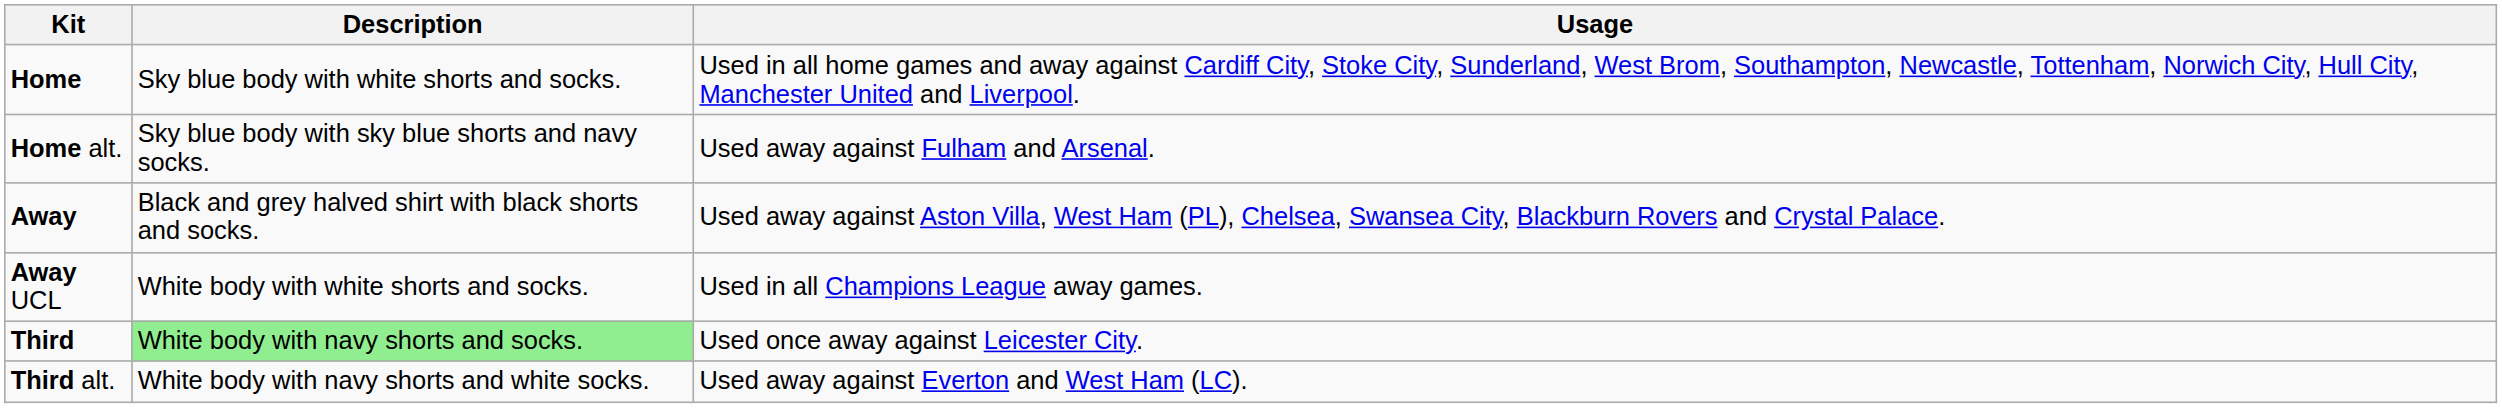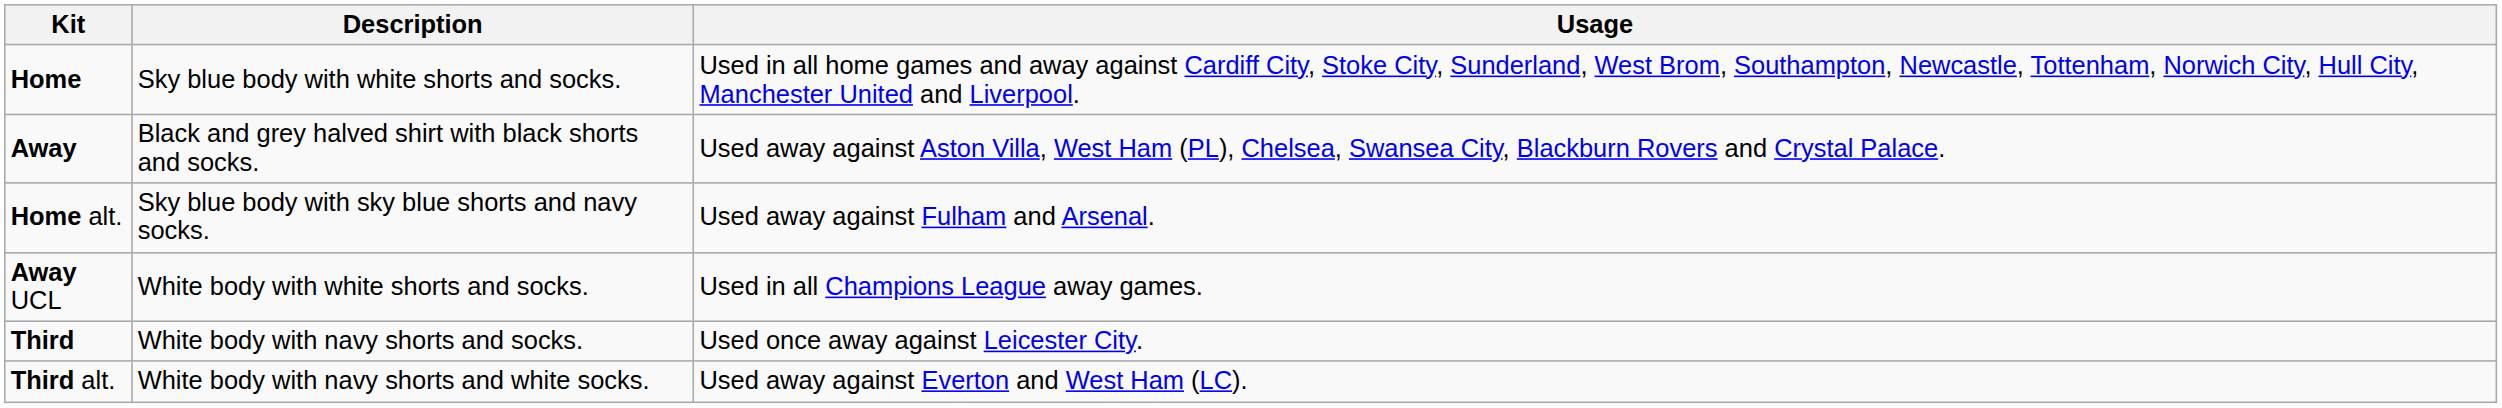rows swapped: Home alt. <-> Away
Third | Description: lightgreen background -> no background
